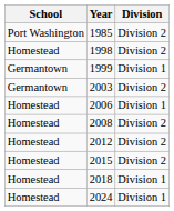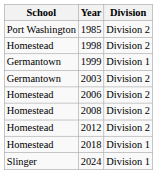2006 | Division: Division 1 -> Division 2
- row: Homestead | 2015 | Division 2
2024 | School: Homestead -> Slinger
